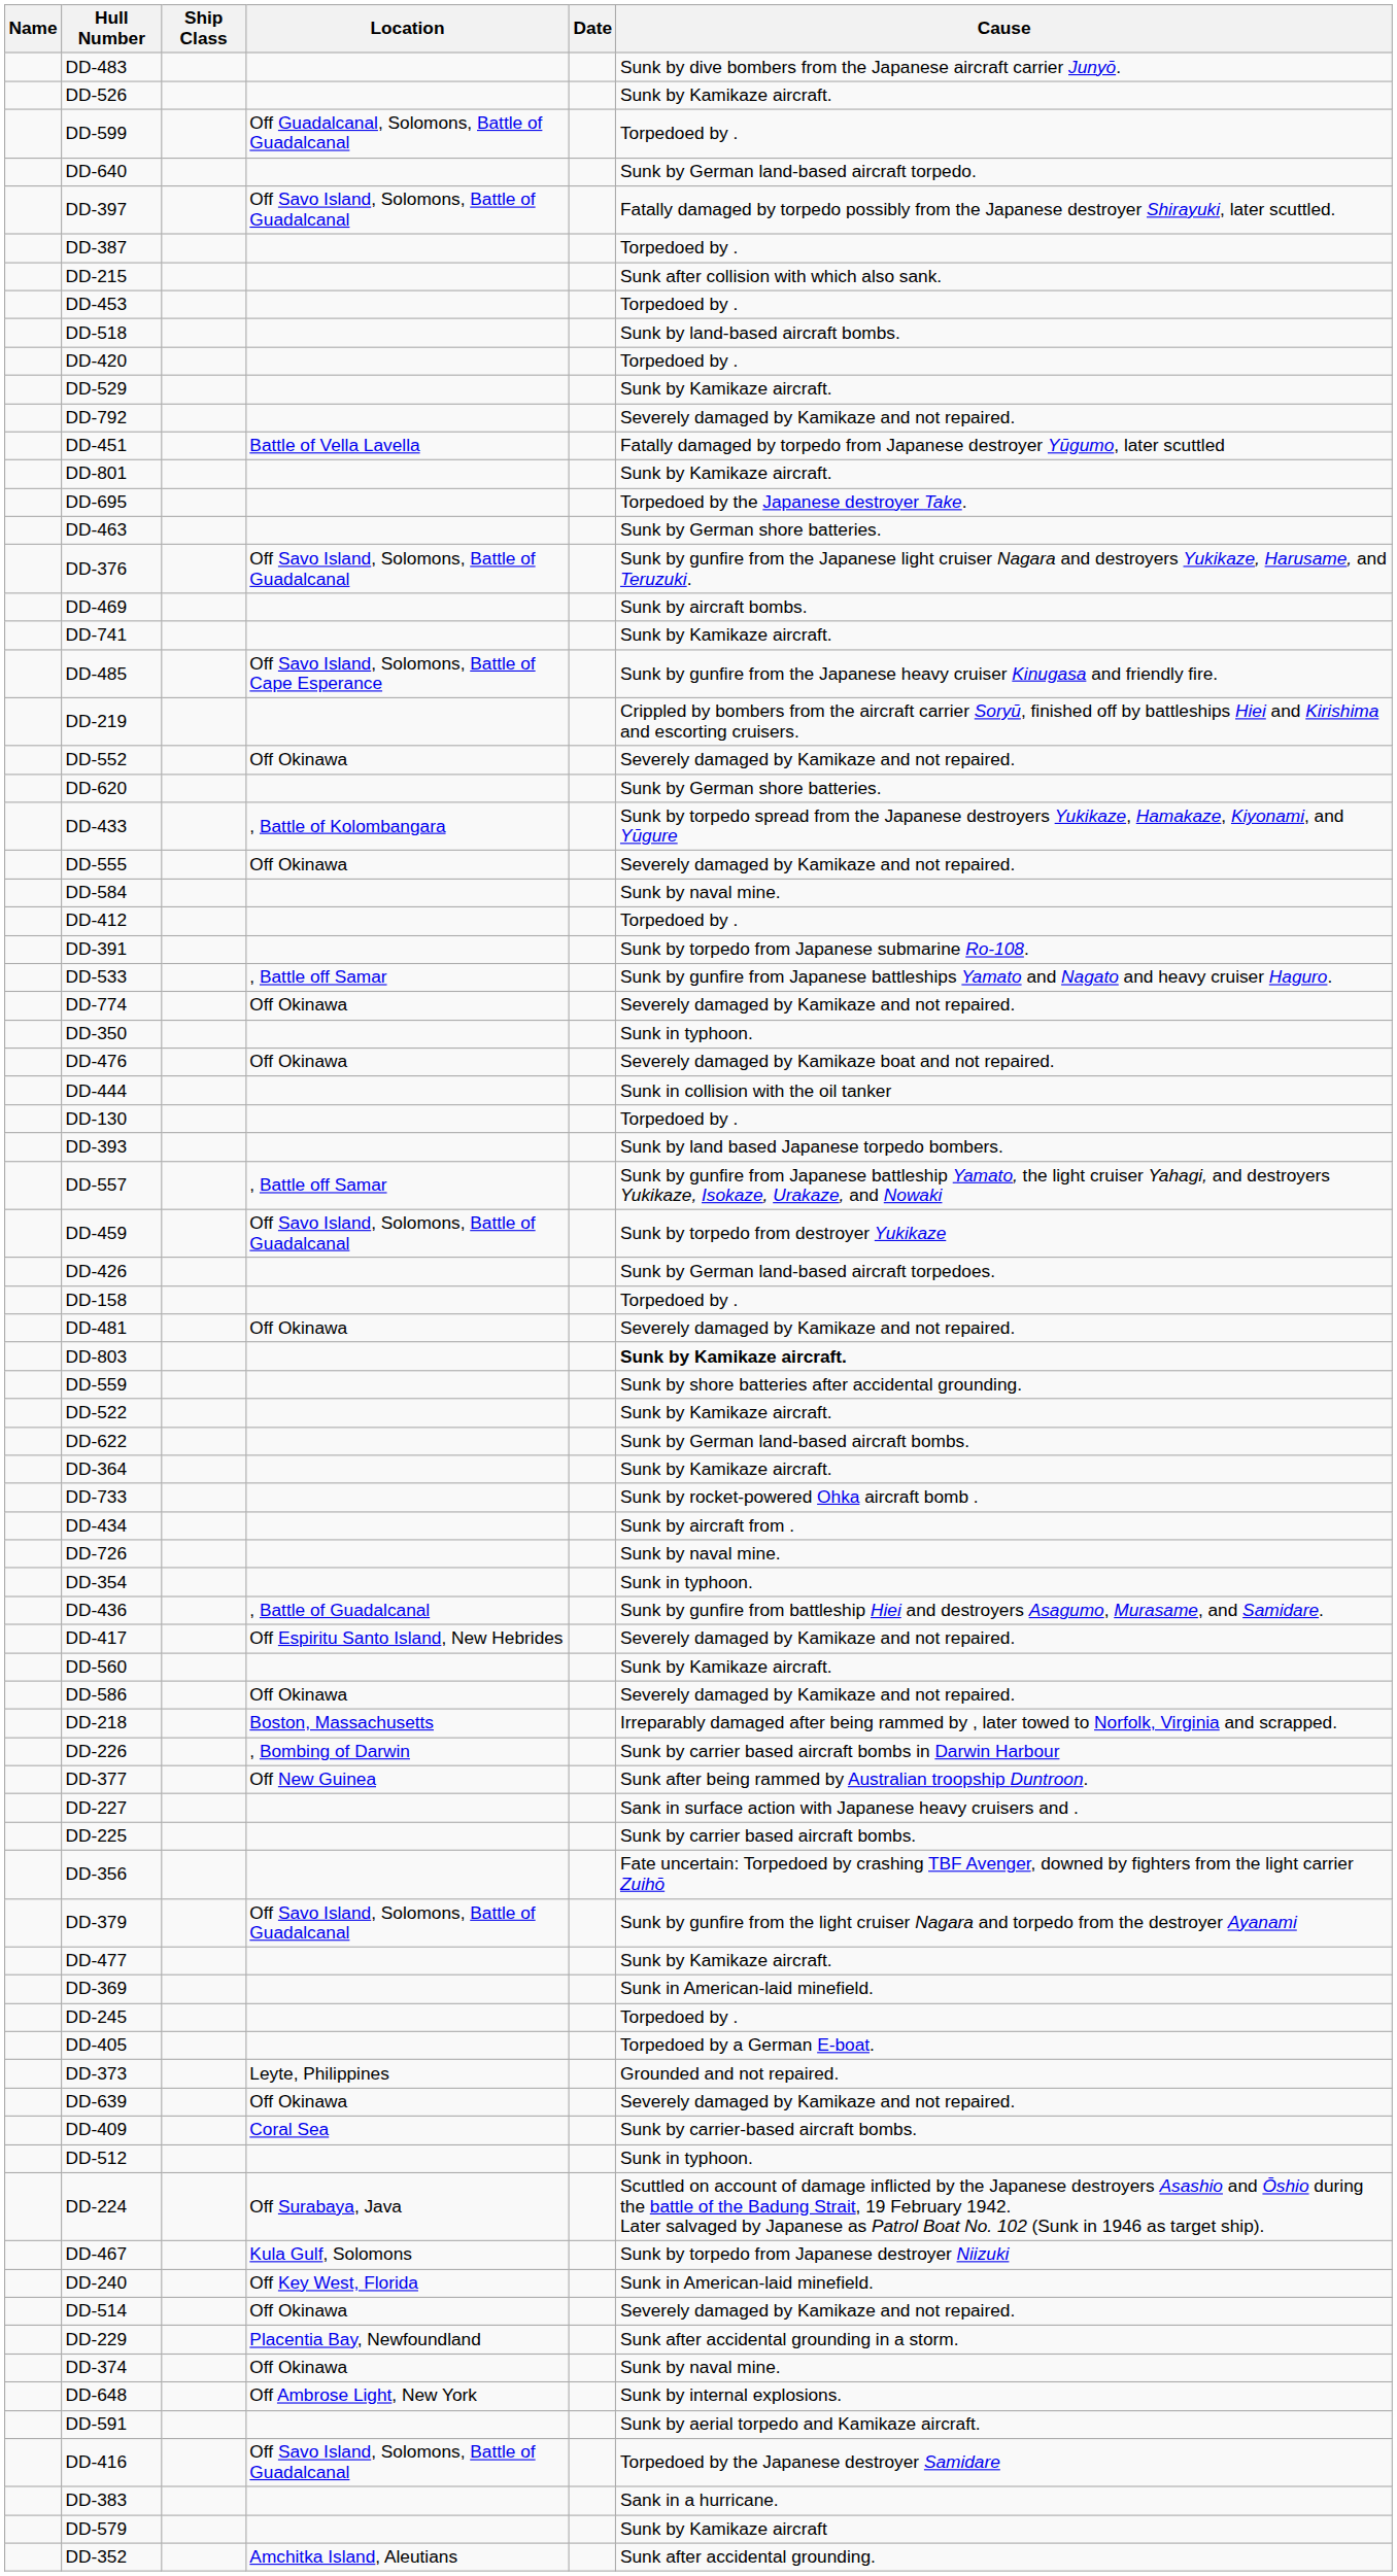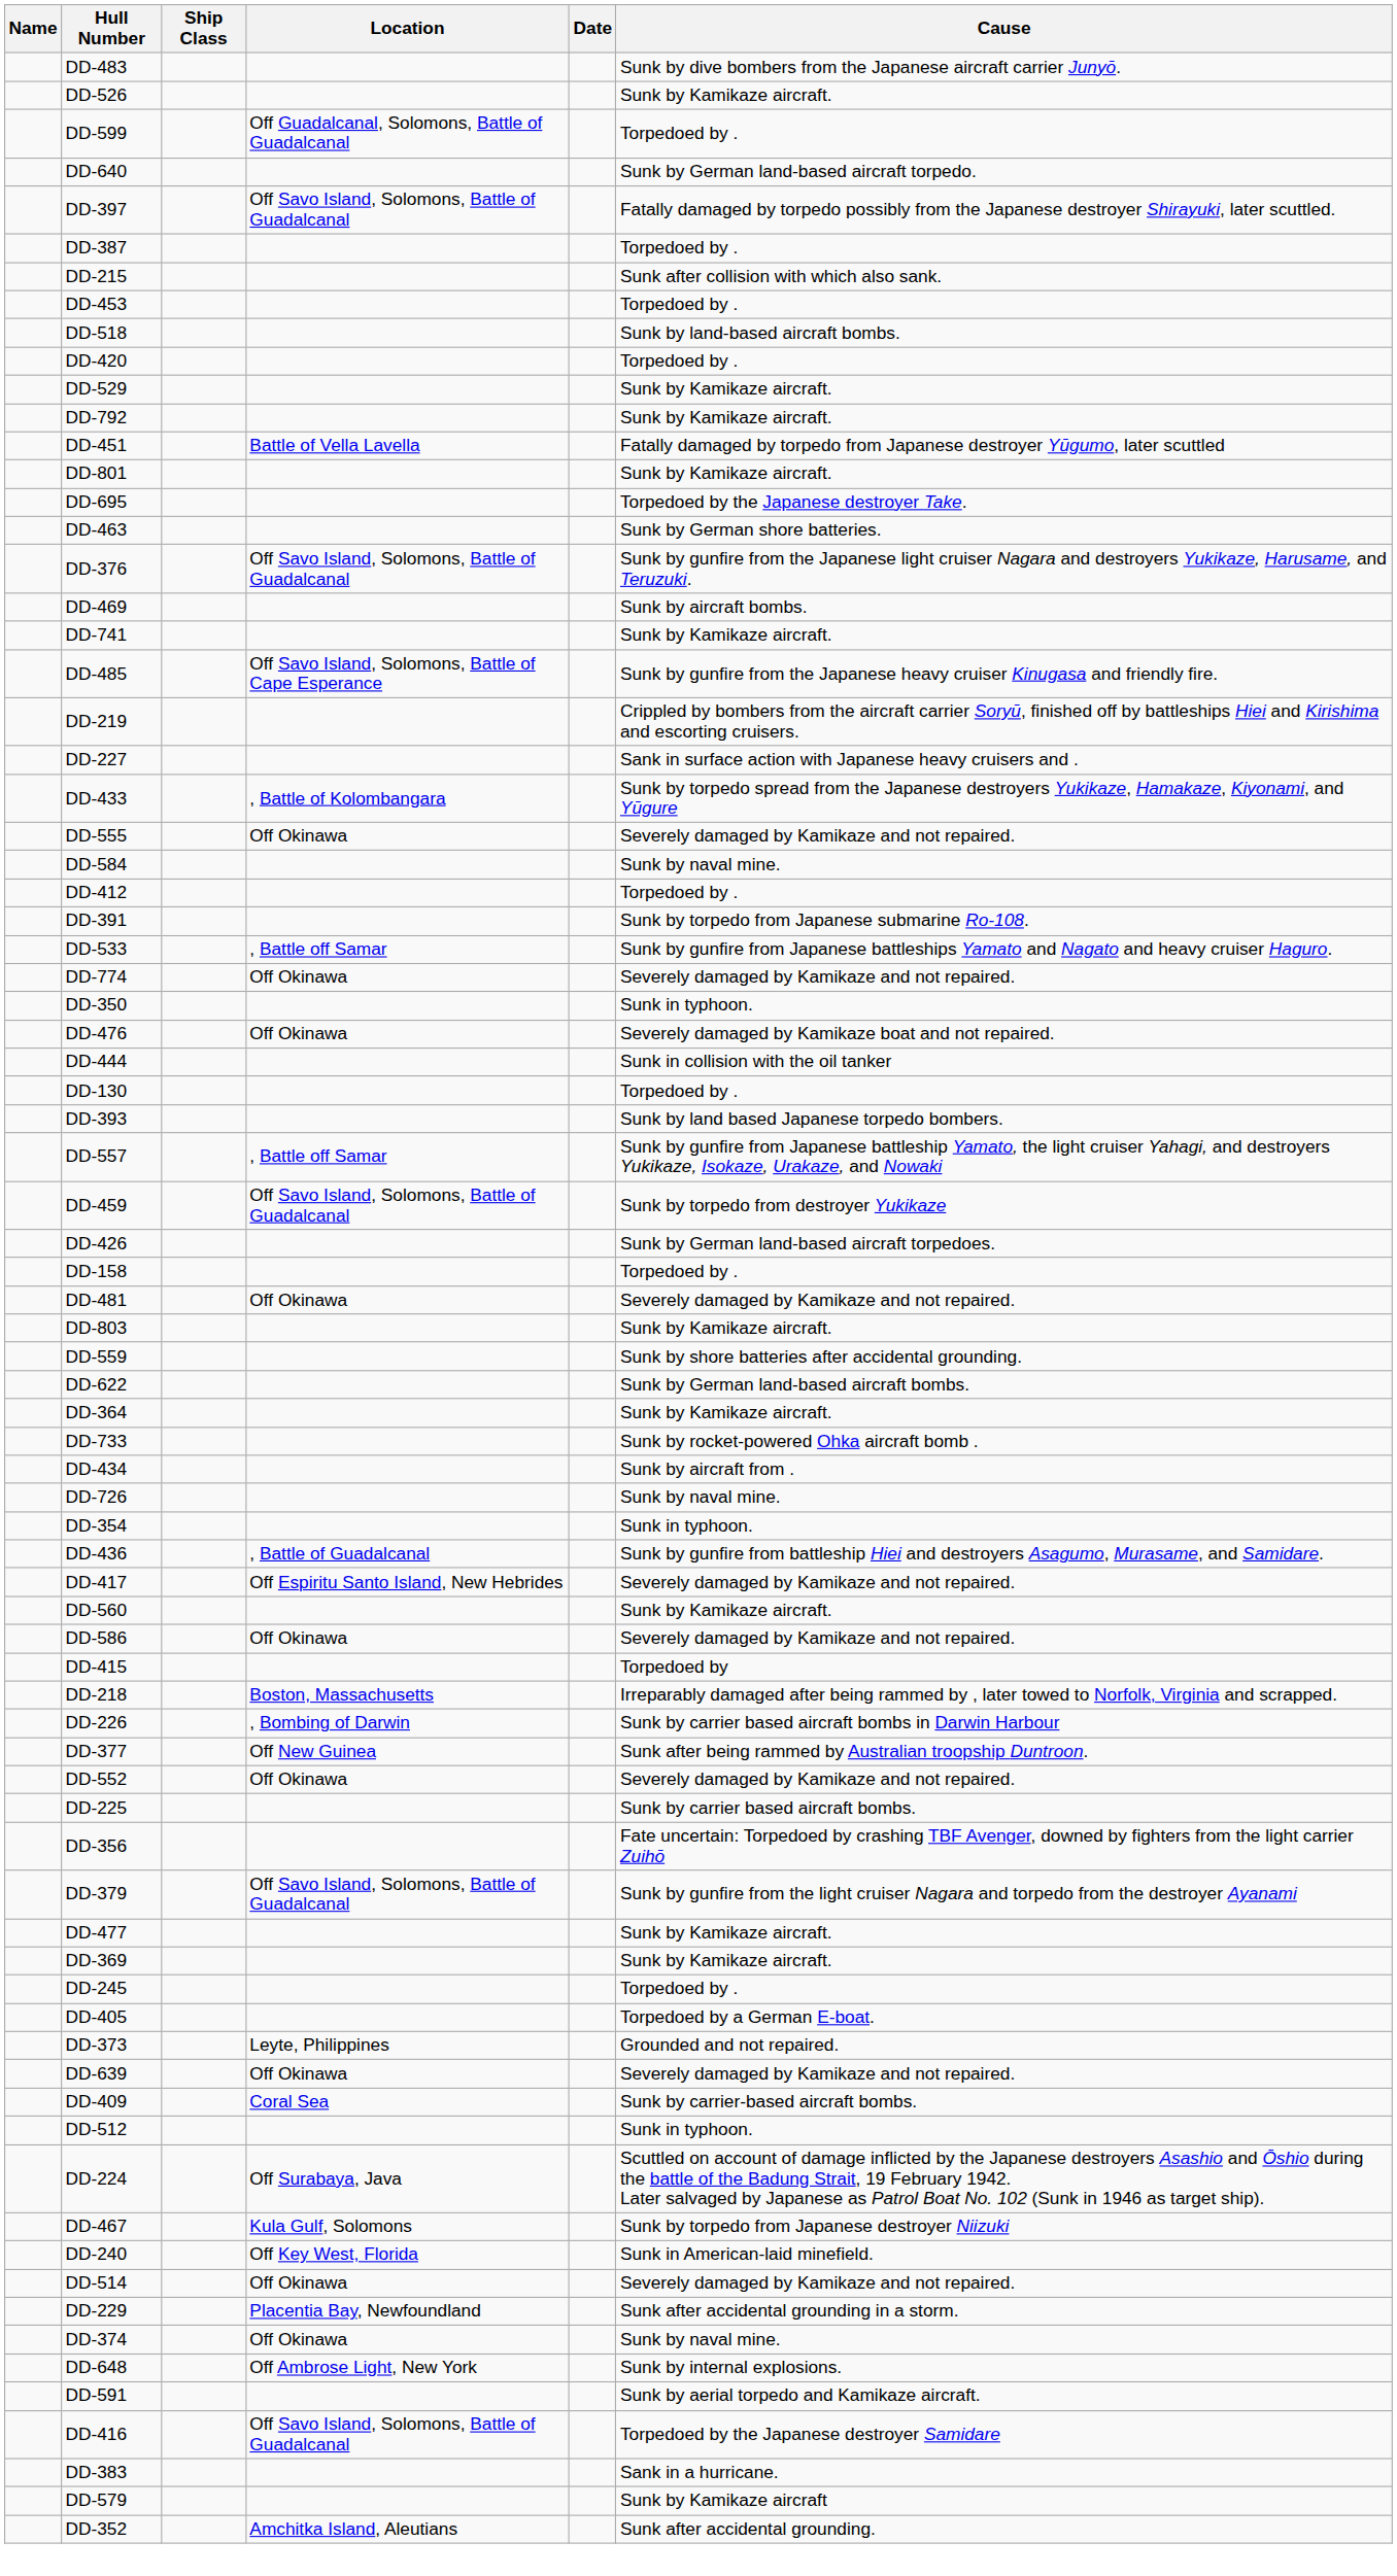DD-792 | Cause: Severely damaged by Kamikaze and not repaired. -> Sunk by Kamikaze aircraft.
rows swapped: DD-552 <-> DD-227
- row: DD-620 | Sunk by German shore batteries.
DD-803 | Cause: bold -> normal
- row: DD-522 | Sunk by Kamikaze aircraft.
+ row: DD-415 | Torpedoed by
DD-369 | Cause: Sunk in American-laid minefield. -> Sunk by Kamikaze aircraft.
